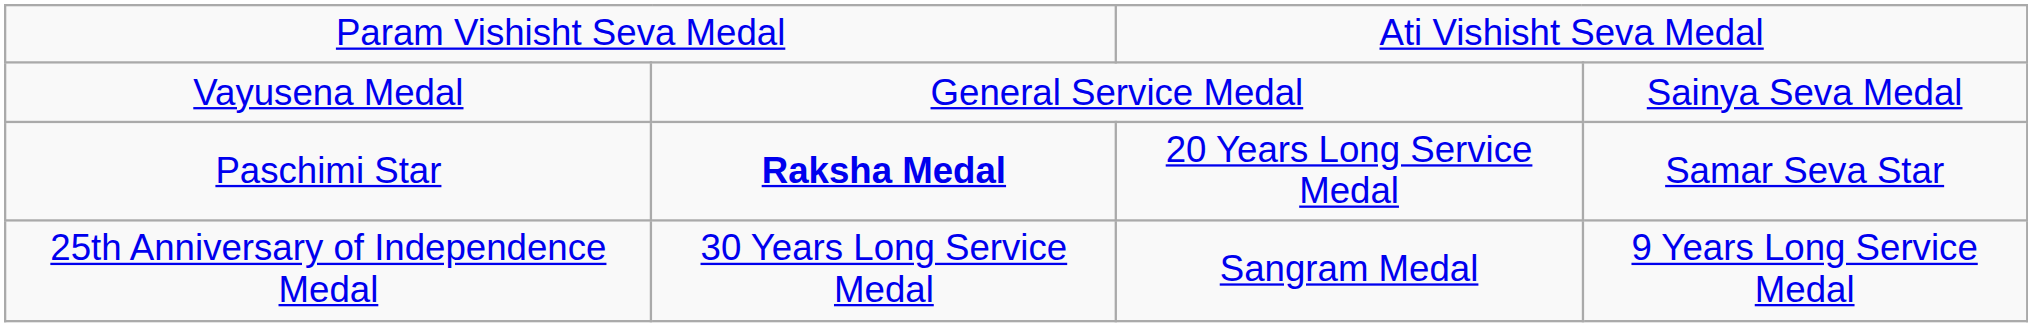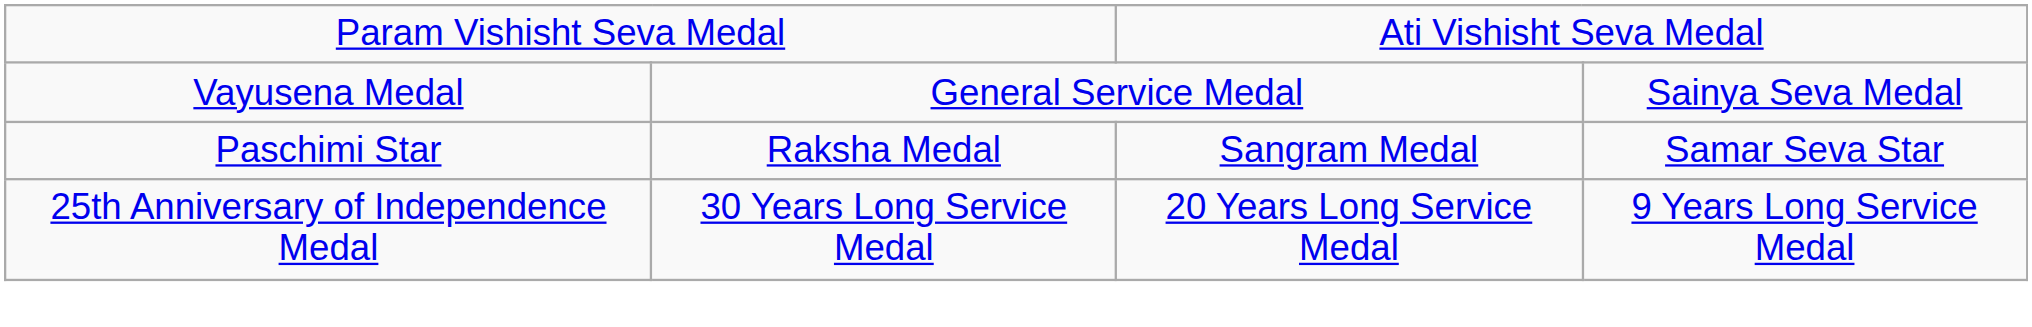Paschimi Star | column 2: bold -> normal
Paschimi Star | column 3: 20 Years Long Service Medal -> Sangram Medal
25th Anniversary of Independence Medal | column 3: Sangram Medal -> 20 Years Long Service Medal
